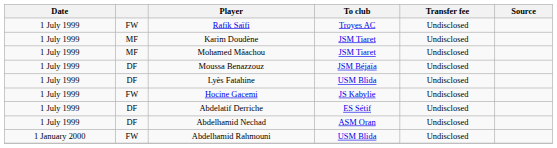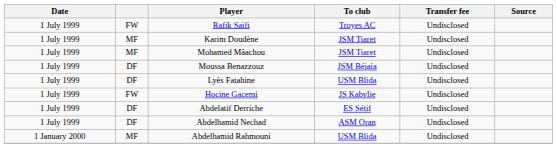Abdelhamid Rahmouni | column 2: FW -> MF
